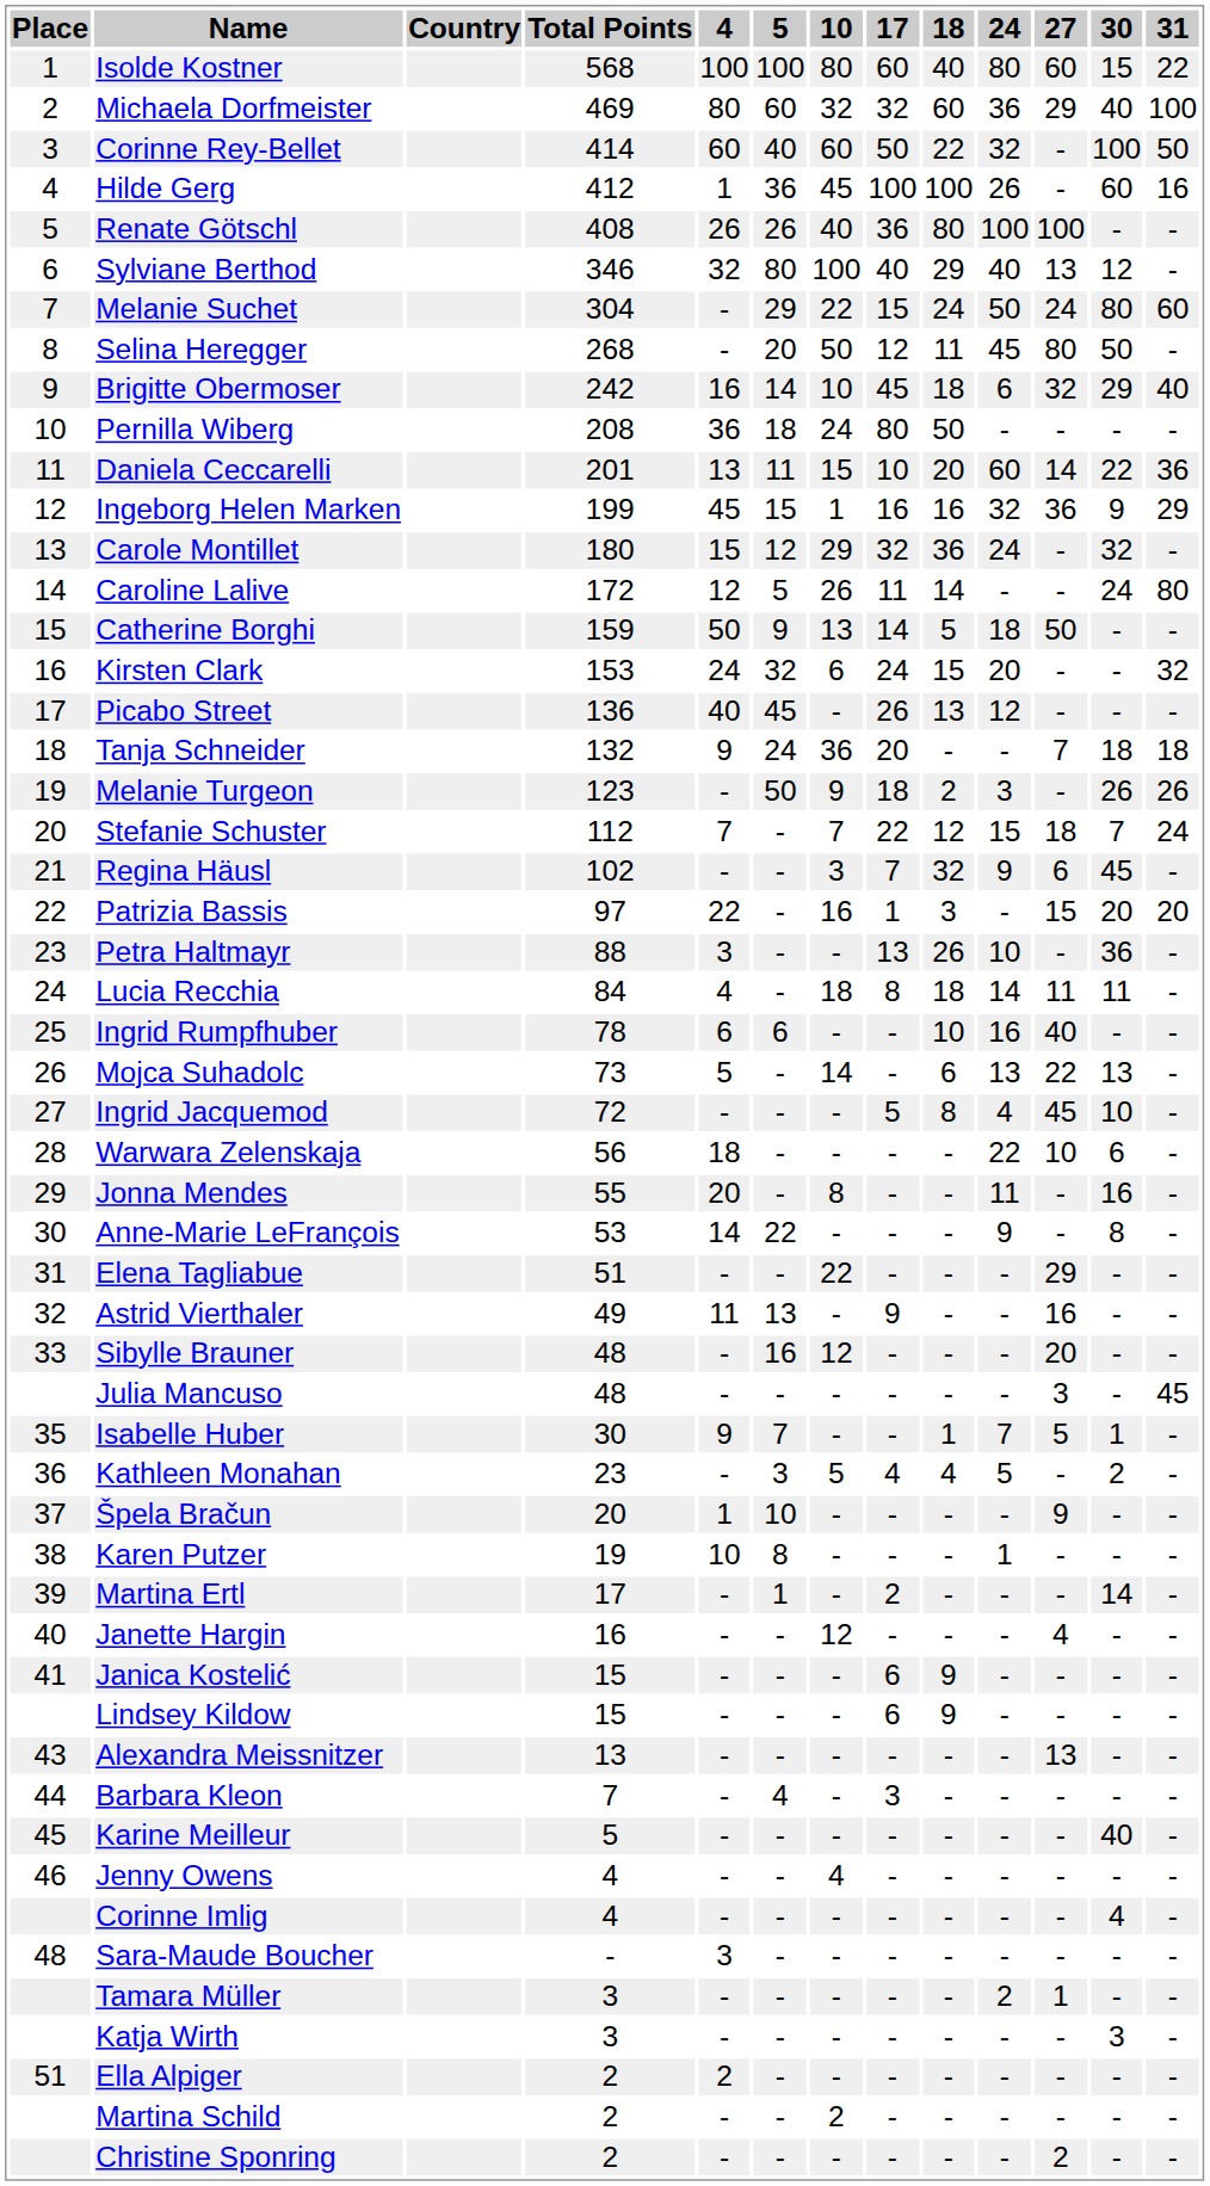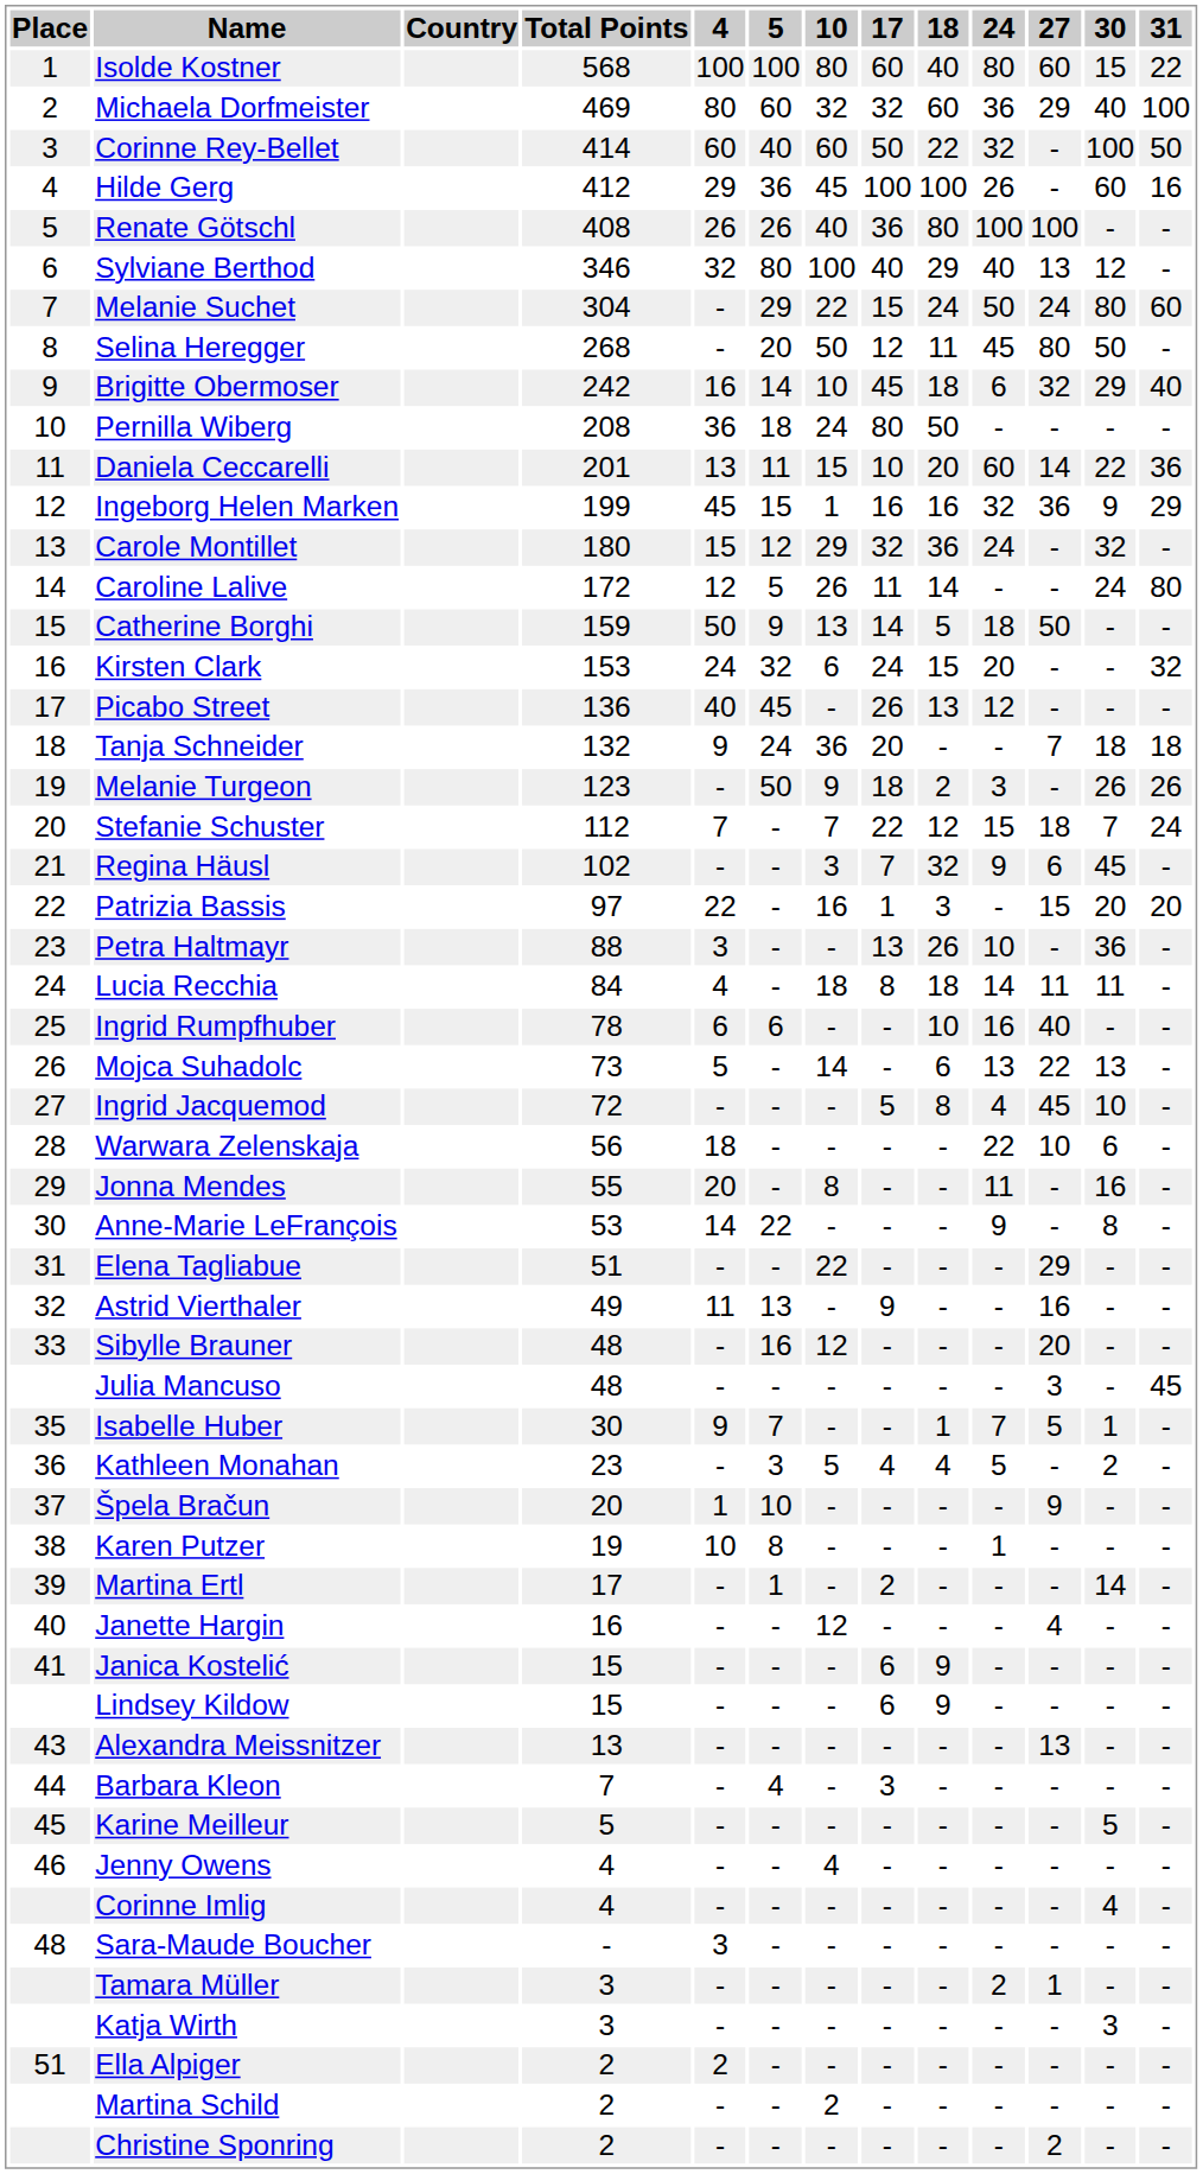Hilde Gerg | 4: 1 -> 29
Karine Meilleur | 30: 40 -> 5
